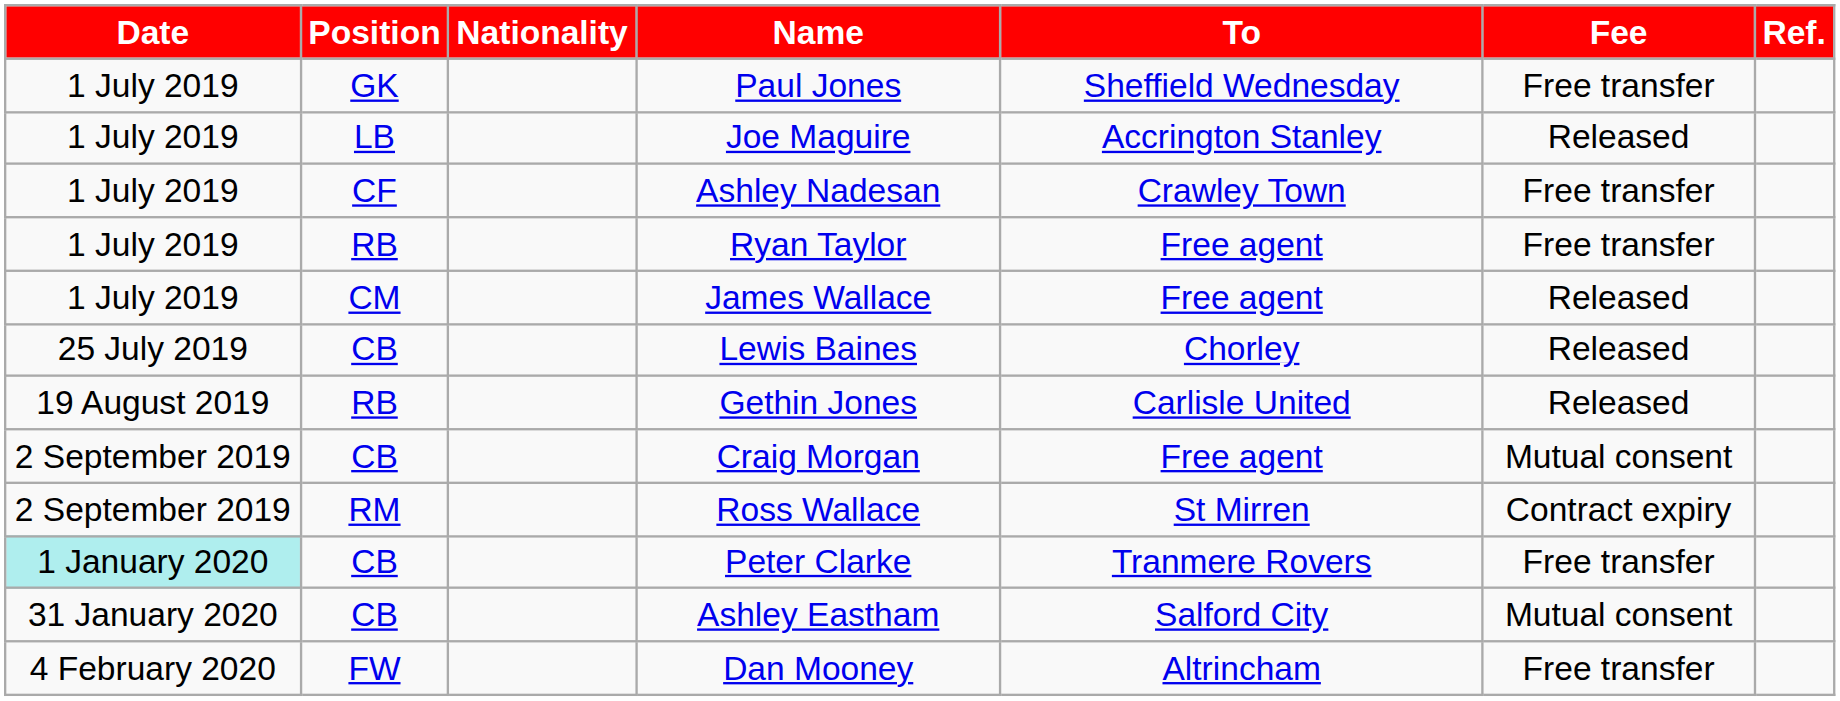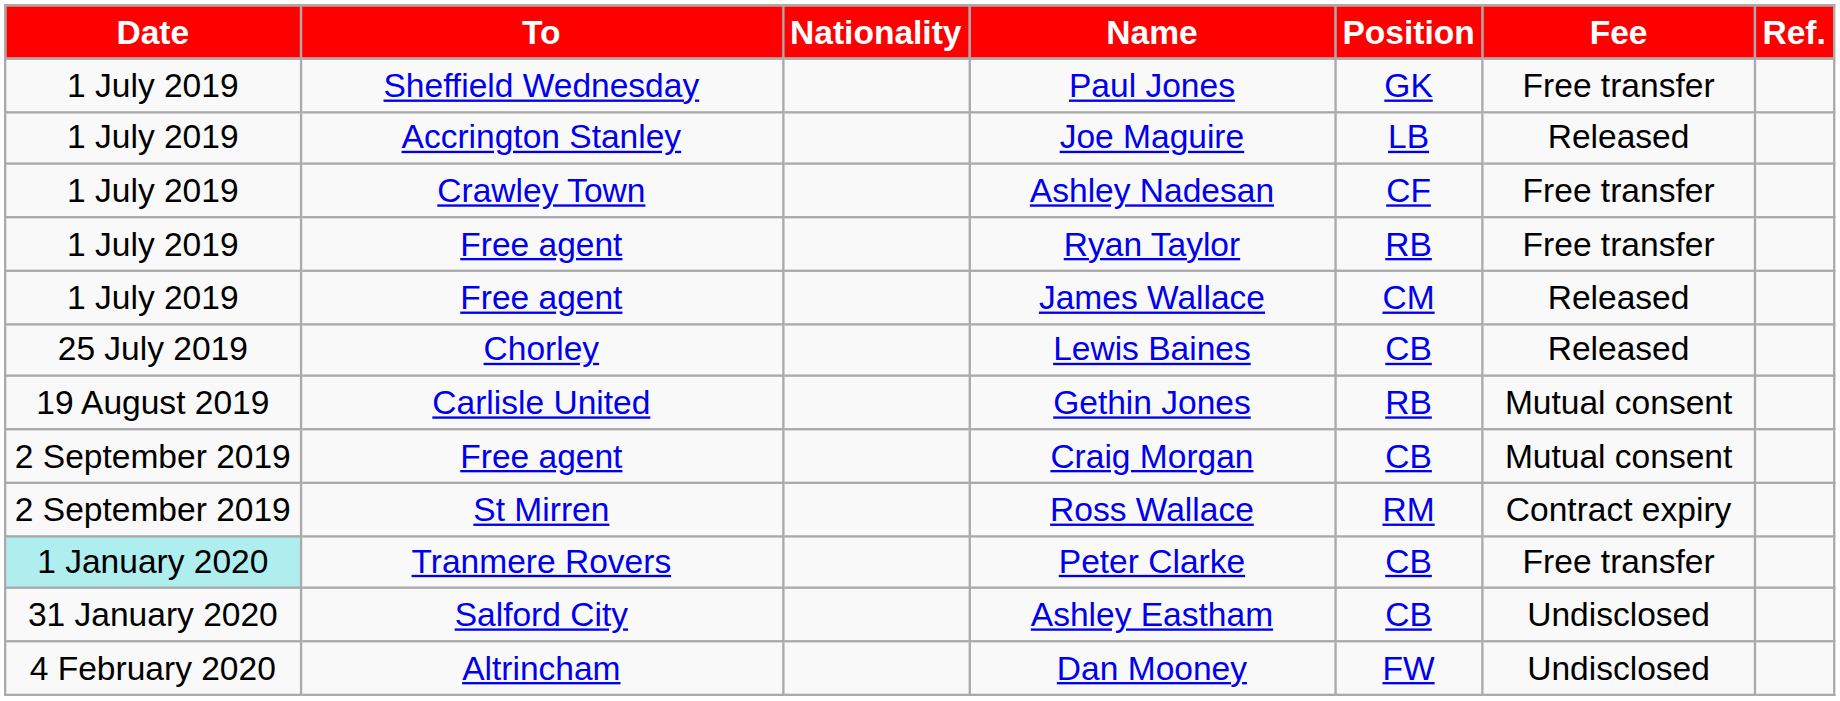columns swapped: Position <-> To
Gethin Jones | Fee: Released -> Mutual consent
Ashley Eastham | Fee: Mutual consent -> Undisclosed
Dan Mooney | Fee: Free transfer -> Undisclosed
